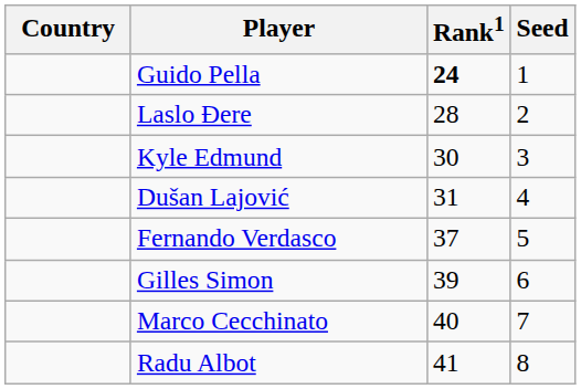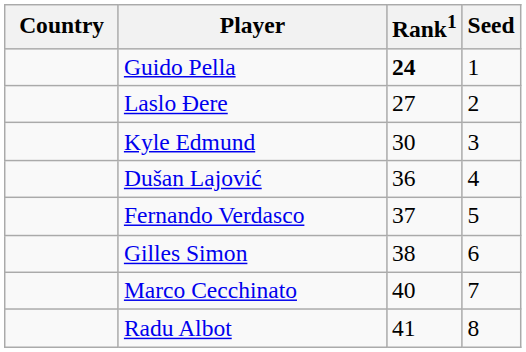Laslo Đere | Rank1: 28 -> 27
Dušan Lajović | Rank1: 31 -> 36
Gilles Simon | Rank1: 39 -> 38
